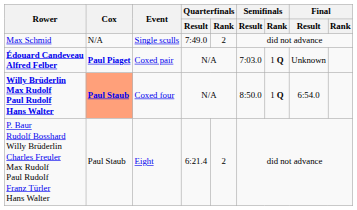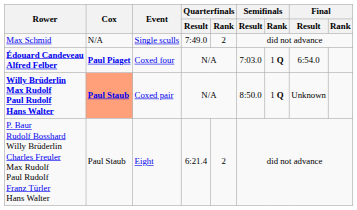Édouard Candeveau Alfred Felber | Event: Coxed pair -> Coxed four
Édouard Candeveau Alfred Felber | Final / Result: Unknown -> 6:54.0
Willy Brüderlin Max Rudolf Paul Rudolf Hans Walter | Event: Coxed four -> Coxed pair
Willy Brüderlin Max Rudolf Paul Rudolf Hans Walter | Final / Result: 6:54.0 -> Unknown
